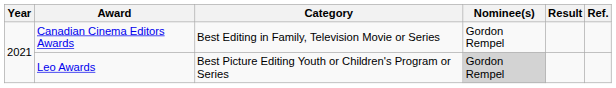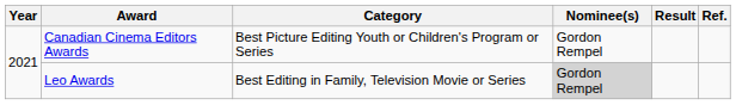Canadian Cinema Editors Awards | Category: Best Editing in Family, Television Movie or Series -> Best Picture Editing Youth or Children's Program or Series
Leo Awards | Category: Best Picture Editing Youth or Children's Program or Series -> Best Editing in Family, Television Movie or Series
